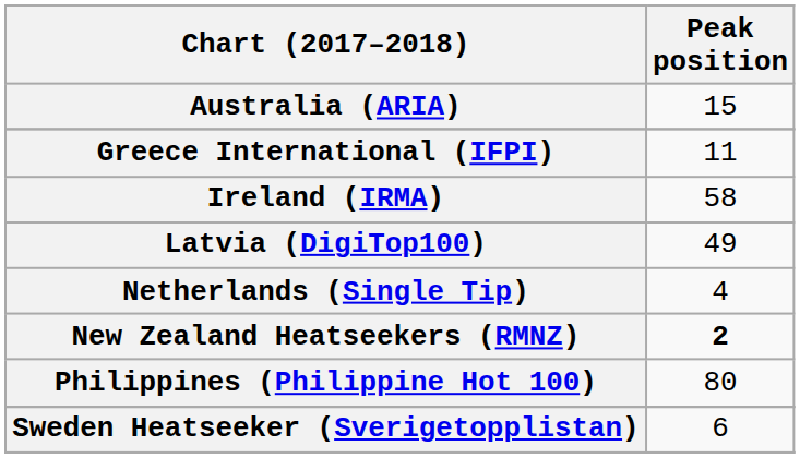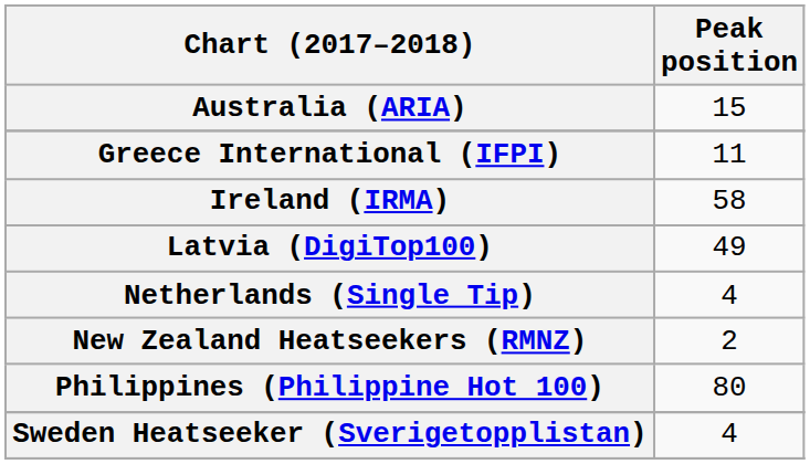New Zealand Heatseekers (RMNZ) | Peak position: bold -> normal
Sweden Heatseeker (Sverigetopplistan) | Peak position: 6 -> 4
